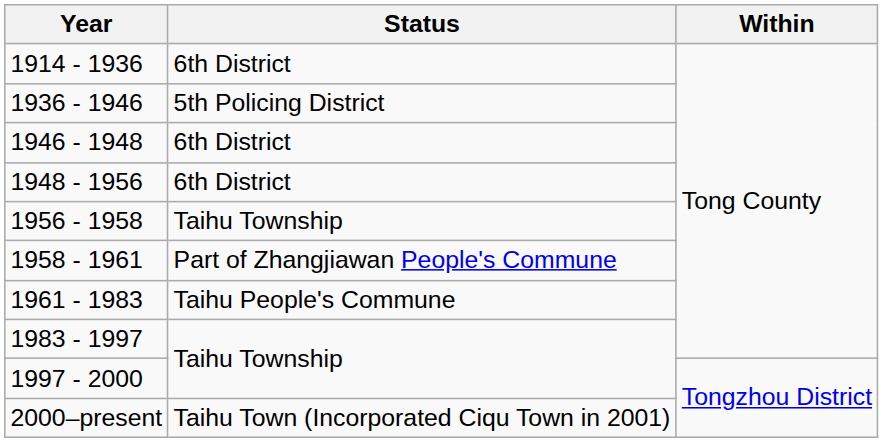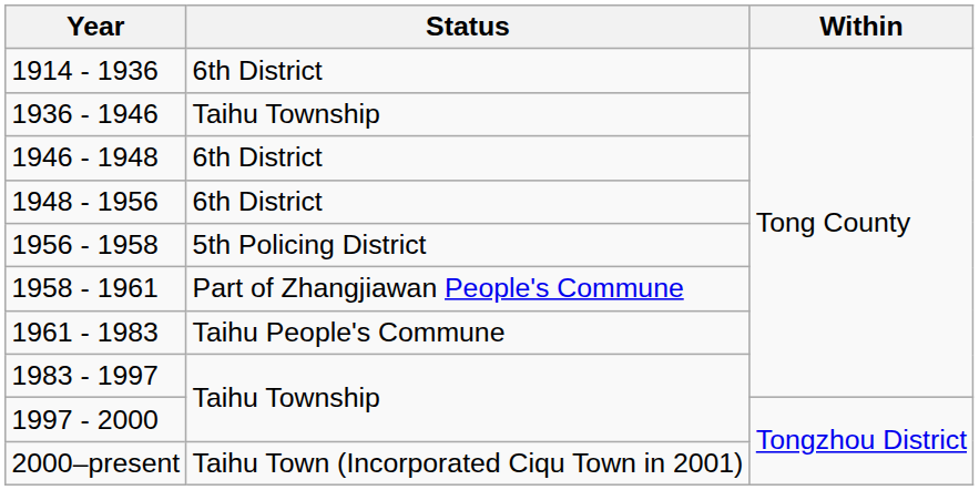1936 - 1946 | Status: 5th Policing District -> Taihu Township
1956 - 1958 | Status: Taihu Township -> 5th Policing District
